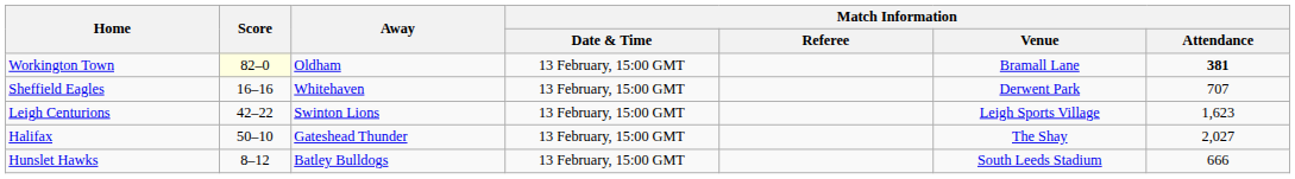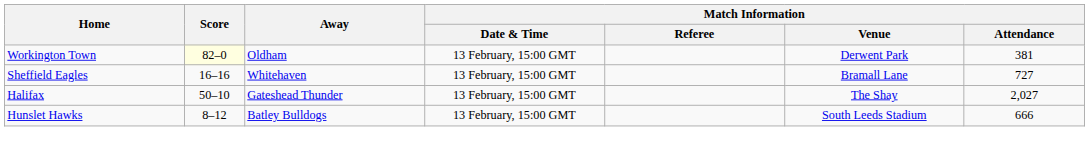Workington Town | Match Information / Venue: Bramall Lane -> Derwent Park
Workington Town | Match Information / Attendance: bold -> normal
Sheffield Eagles | Match Information / Venue: Derwent Park -> Bramall Lane
Sheffield Eagles | Match Information / Attendance: 707 -> 727
- row: Leigh Centurions | 42–22 | Swinton Lions | 13 February, 15:00 GMT | Leigh Sports Village | 1,623
